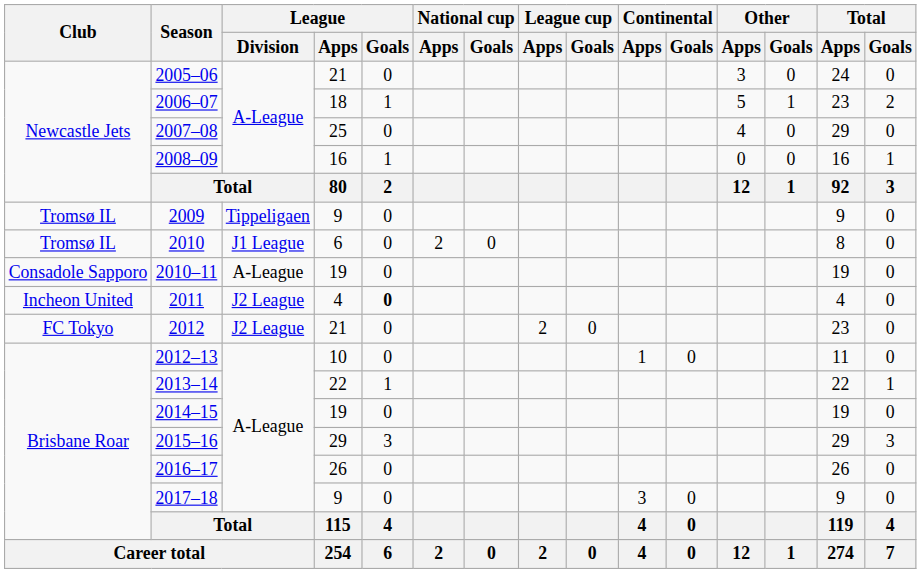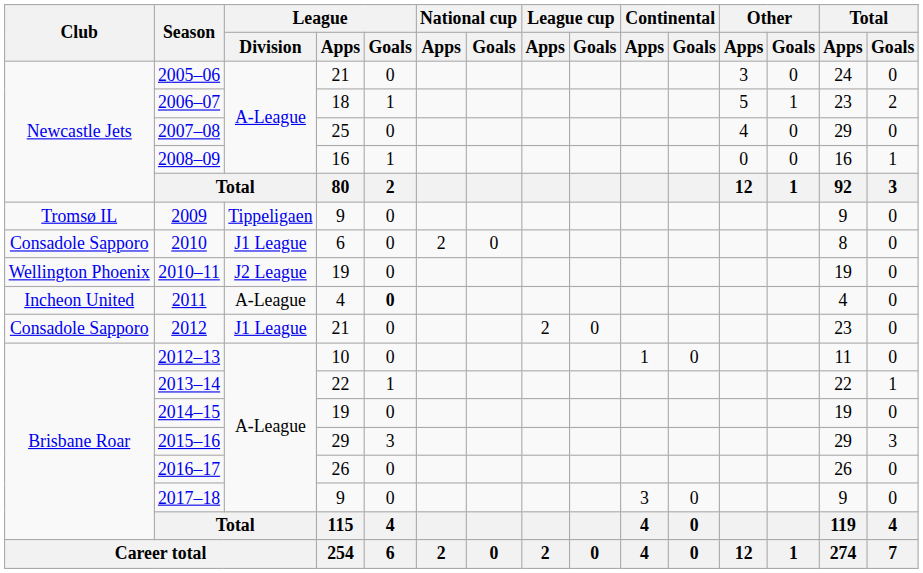2010 | Club: Tromsø IL -> Consadole Sapporo
2010–11 | Club: Consadole Sapporo -> Wellington Phoenix
2010–11 | League / Division: A-League -> J2 League
2011 | League / Division: J2 League -> A-League
2012 | Club: FC Tokyo -> Consadole Sapporo
2012 | League / Division: J2 League -> J1 League
